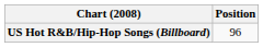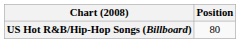US Hot R&B/Hip-Hop Songs (Billboard) | Position: 96 -> 80
